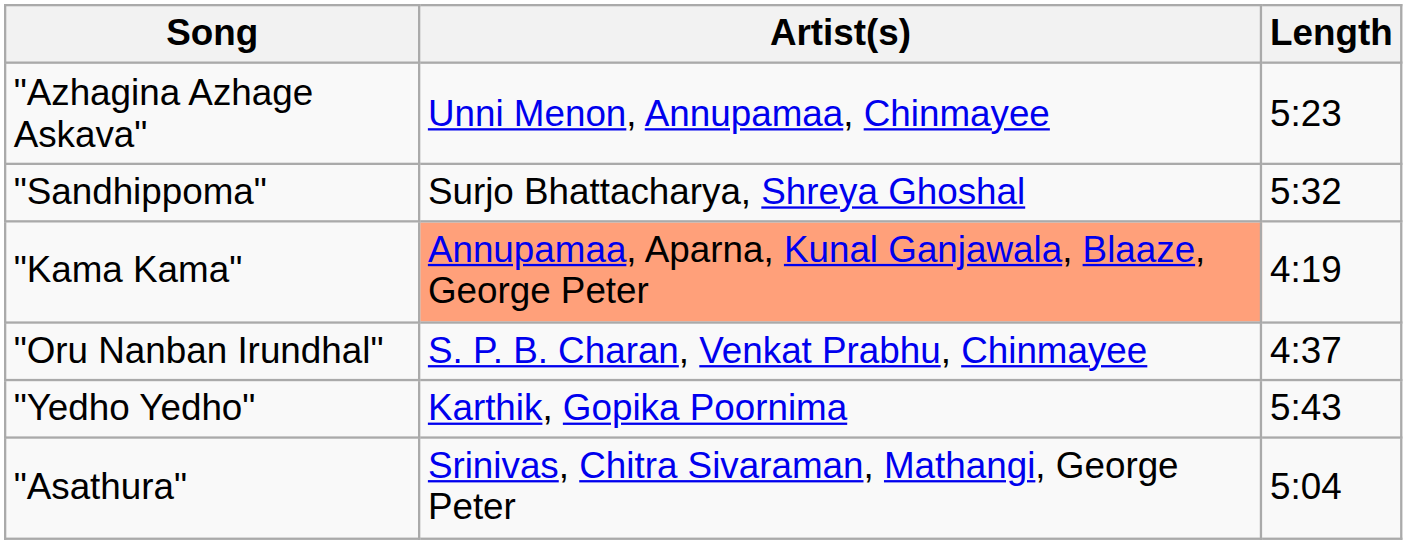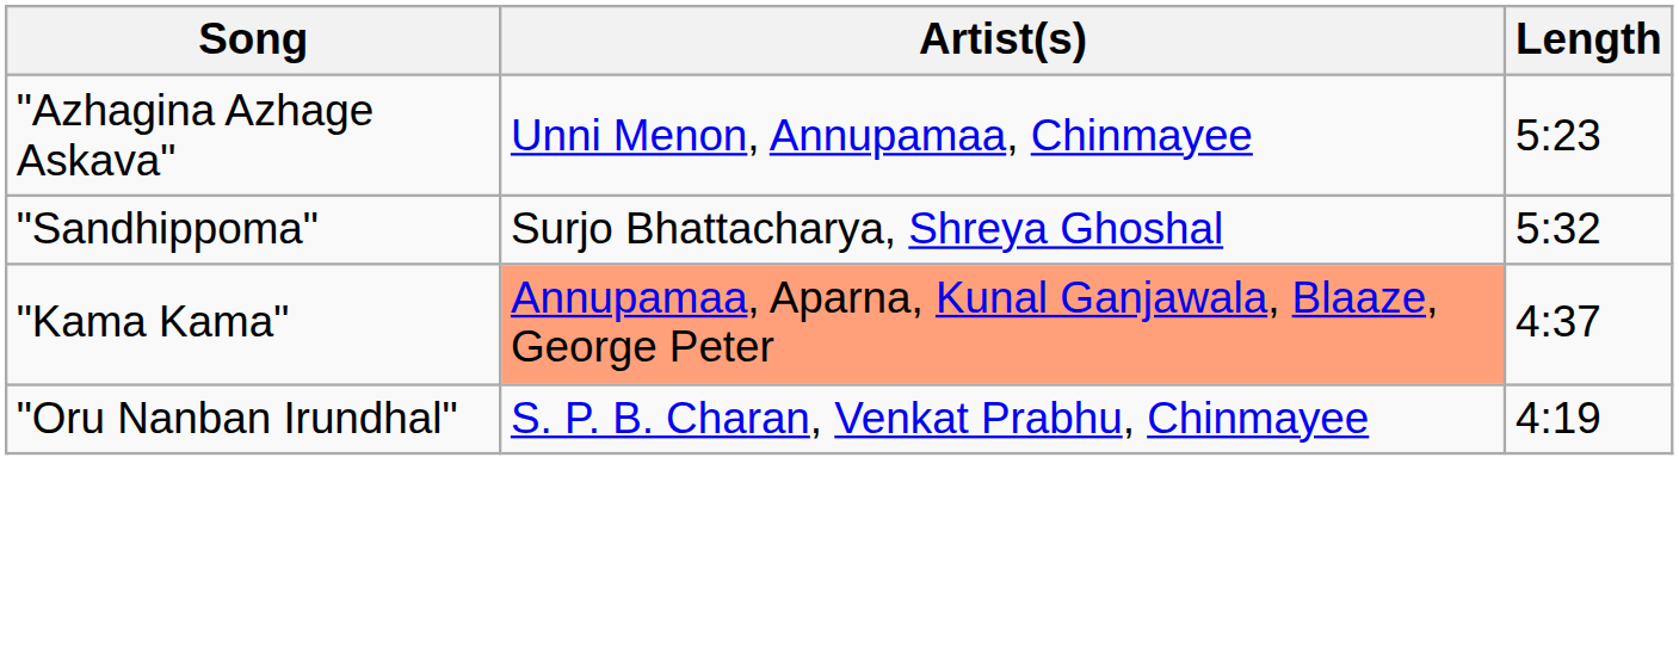"Kama Kama" | Length: 4:19 -> 4:37
"Oru Nanban Irundhal" | Length: 4:37 -> 4:19
- row: "Yedho Yedho" | Karthik, Gopika Poornima | 5:43
- row: "Asathura" | Srinivas, Chitra Sivaraman, Mathangi, George Peter | 5:04
